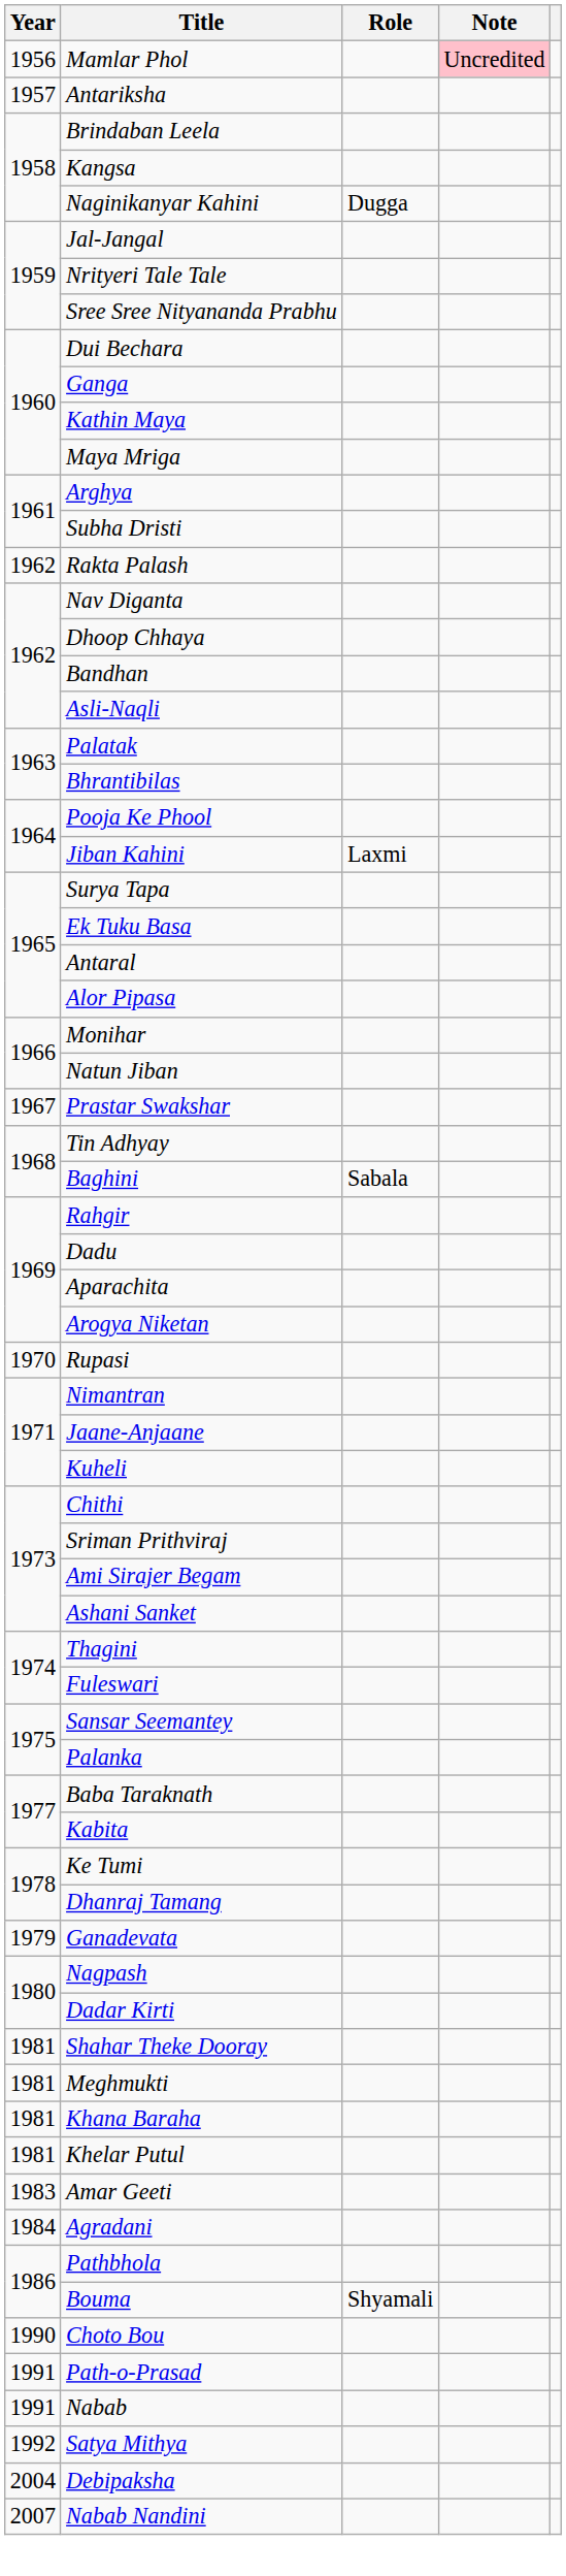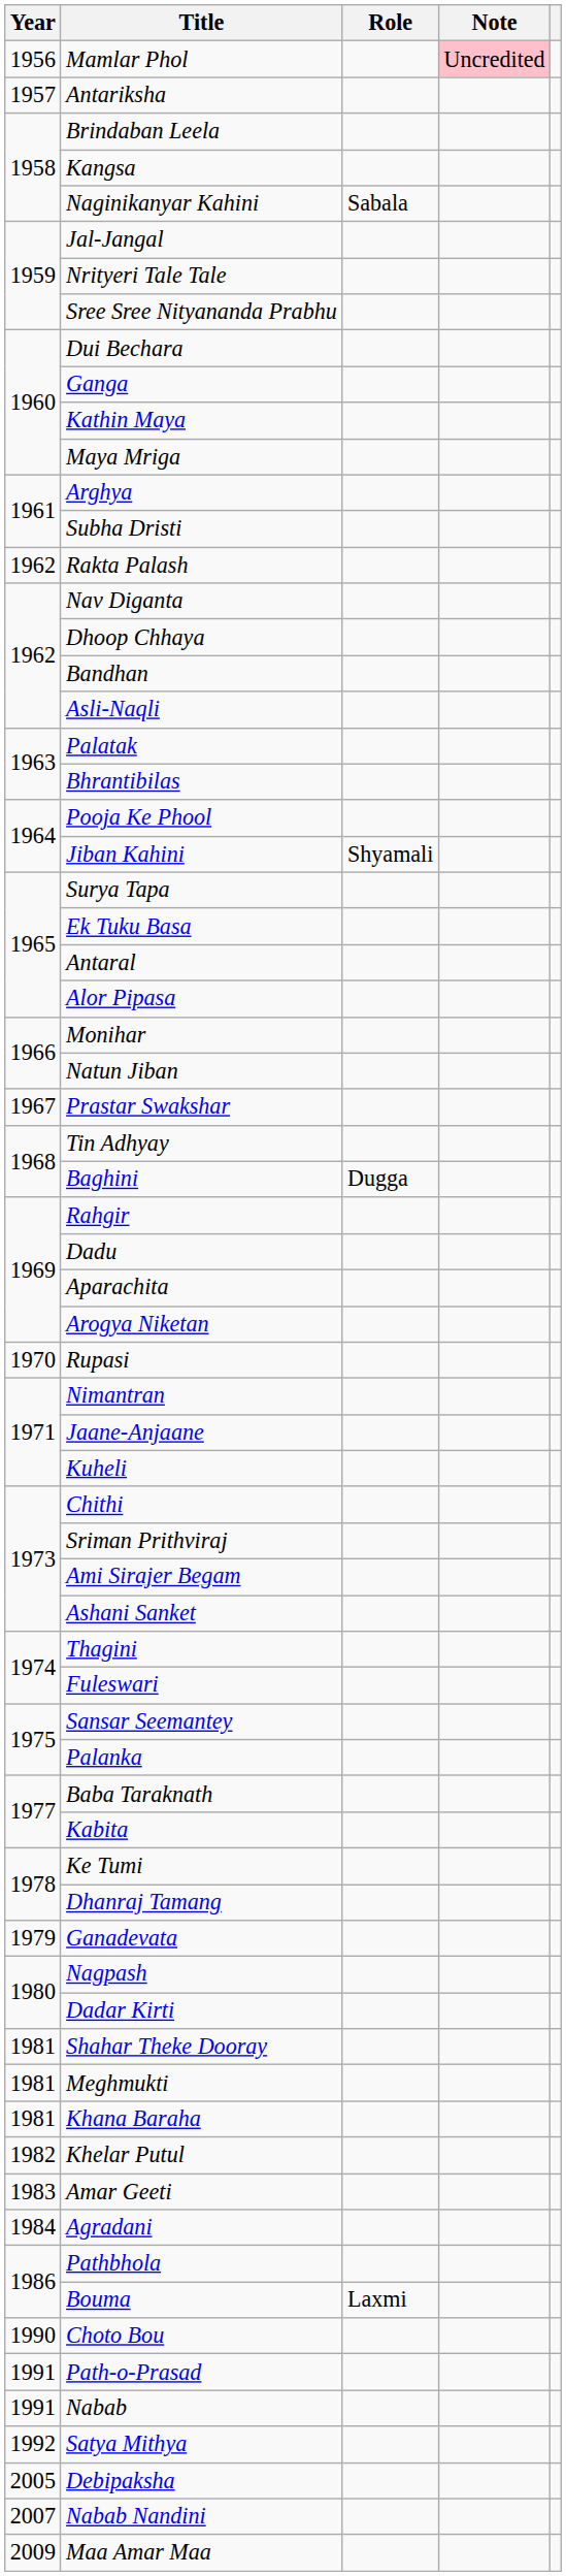Naginikanyar Kahini | Role: Dugga -> Sabala
Jiban Kahini | Role: Laxmi -> Shyamali
Baghini | Role: Sabala -> Dugga
Khelar Putul | Year: 1981 -> 1982
Bouma | Role: Shyamali -> Laxmi
Debipaksha | Year: 2004 -> 2005
+ row: 2009 | Maa Amar Maa
